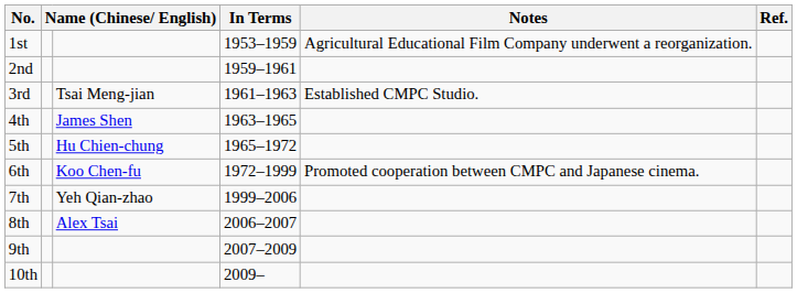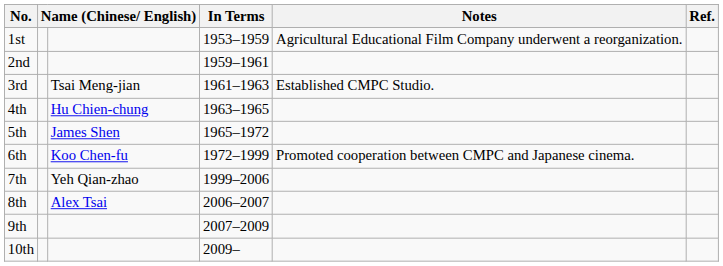4th | column 3: James Shen -> Hu Chien-chung
5th | column 3: Hu Chien-chung -> James Shen
